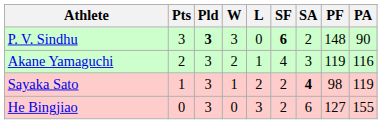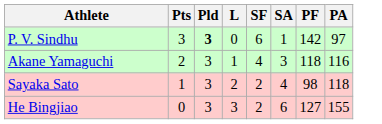- column: W | 3 | 2 | 1 | 0
P. V. Sindhu | SF: bold -> normal
P. V. Sindhu | SA: 2 -> 1
P. V. Sindhu | PF: 148 -> 142
P. V. Sindhu | PA: 90 -> 97
Akane Yamaguchi | PF: 119 -> 118
Sayaka Sato | SA: bold -> normal
Sayaka Sato | PA: 119 -> 118
